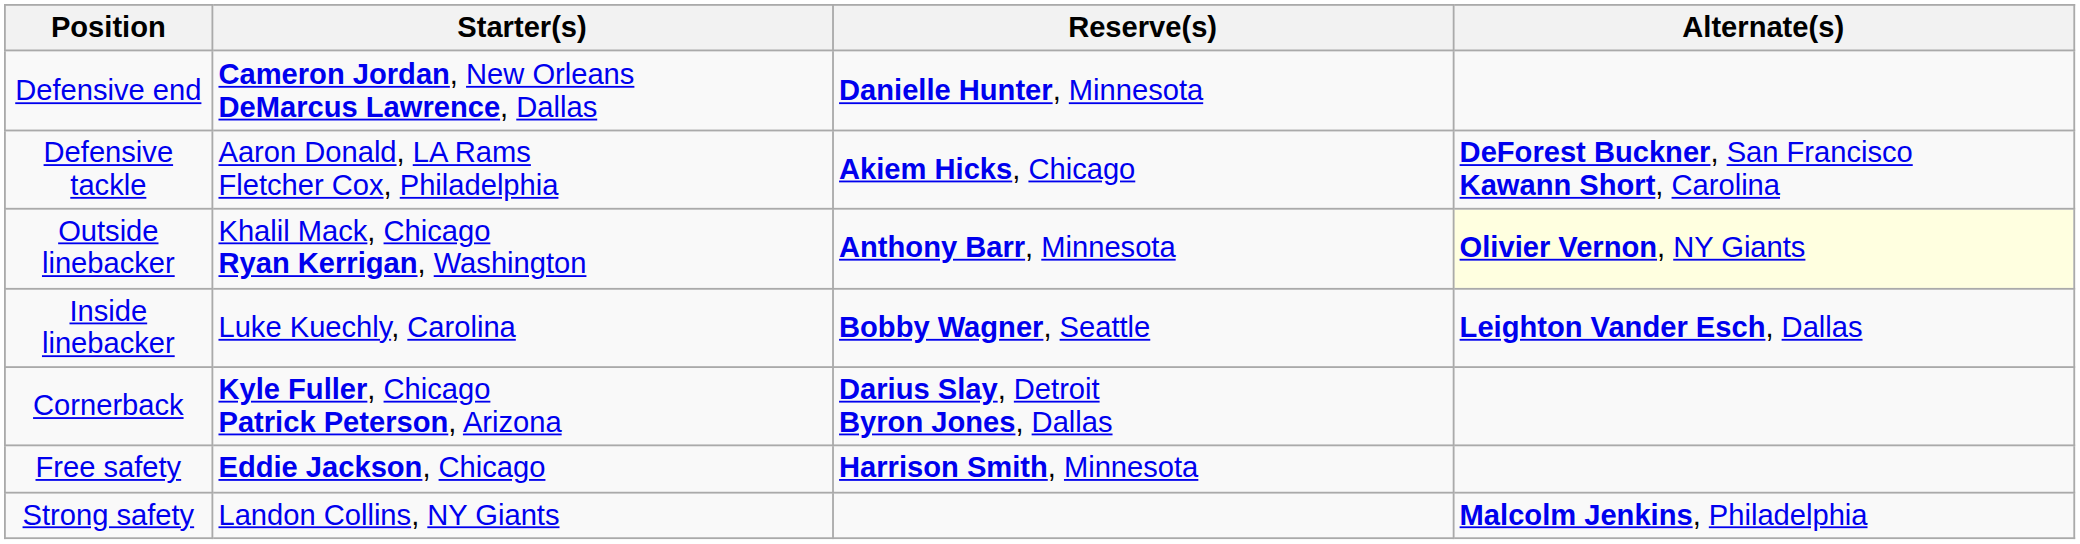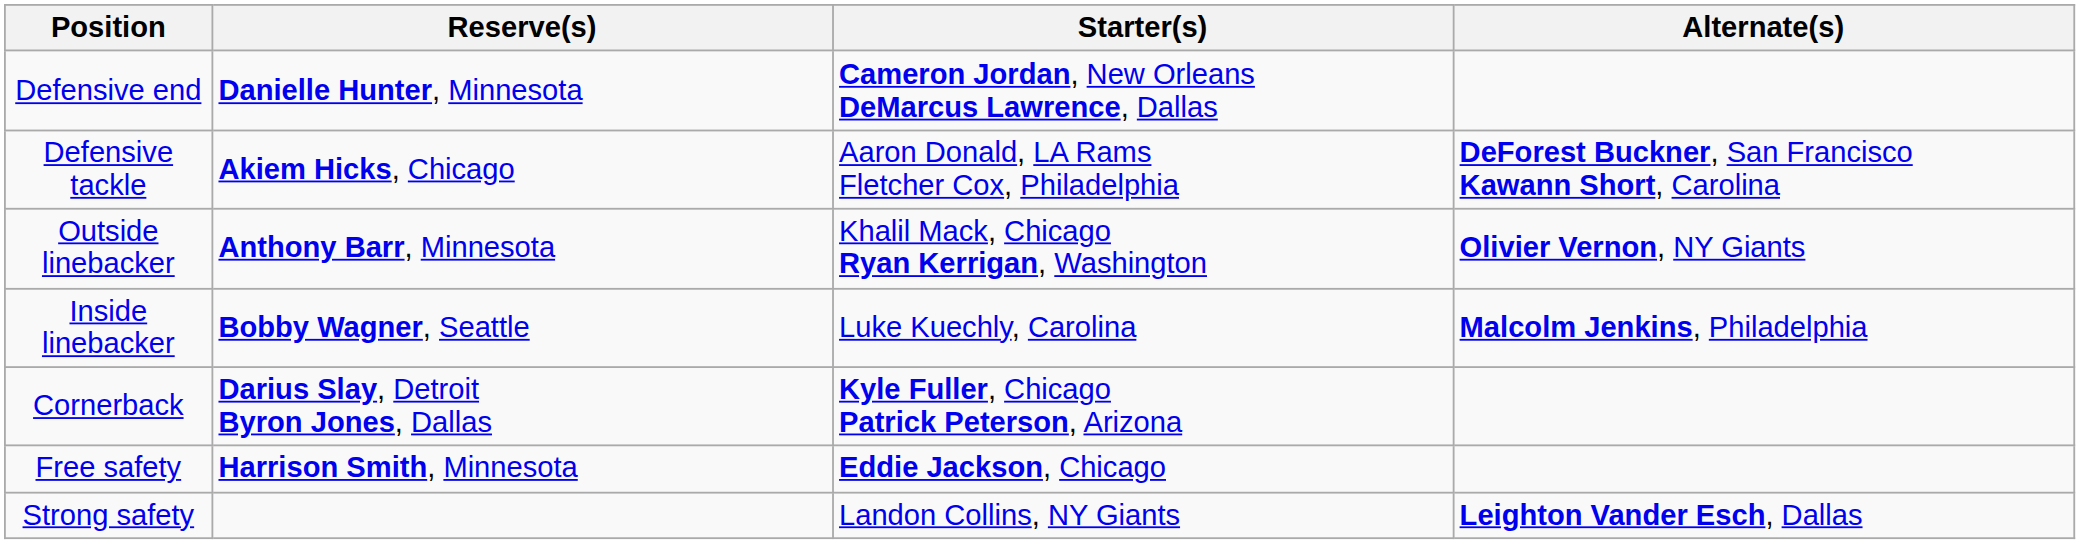columns swapped: Starter(s) <-> Reserve(s)
Outside linebacker | Alternate(s): lightyellow background -> no background
Inside linebacker | Alternate(s): Leighton Vander Esch, Dallas -> Malcolm Jenkins, Philadelphia
Strong safety | Alternate(s): Malcolm Jenkins, Philadelphia -> Leighton Vander Esch, Dallas
